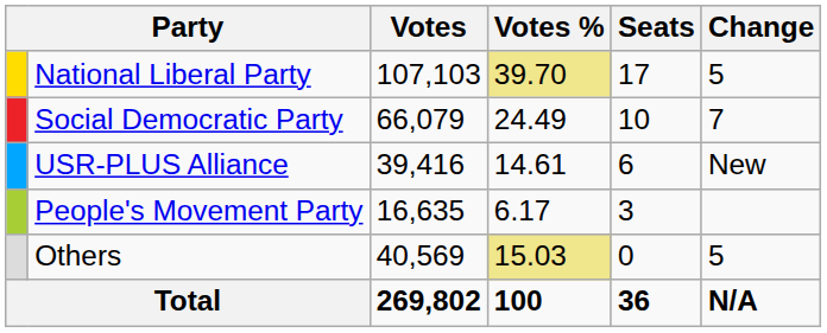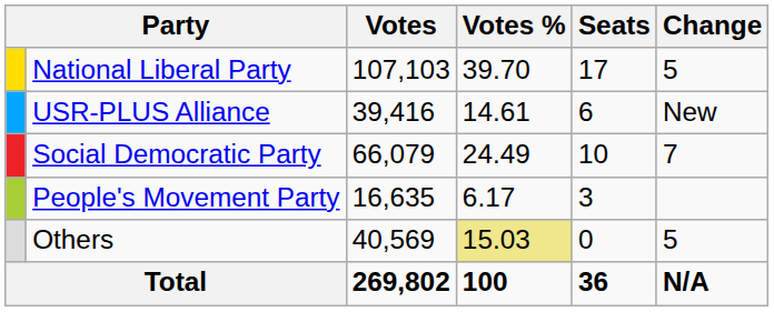National Liberal Party | Votes %: khaki background -> no background
rows swapped: Social Democratic Party <-> USR-PLUS Alliance
